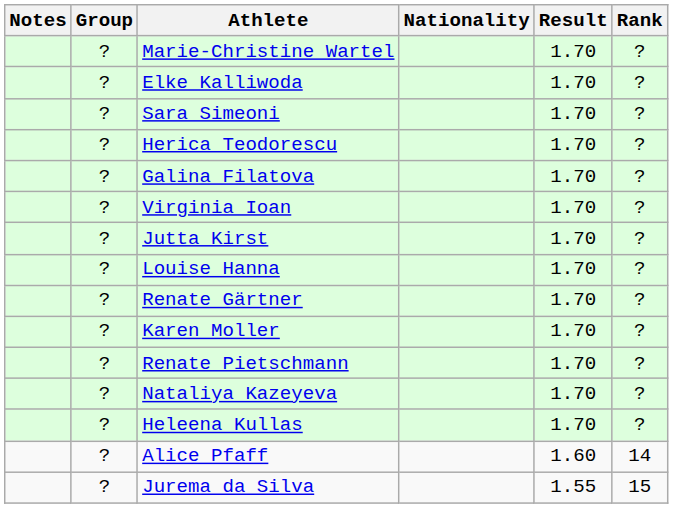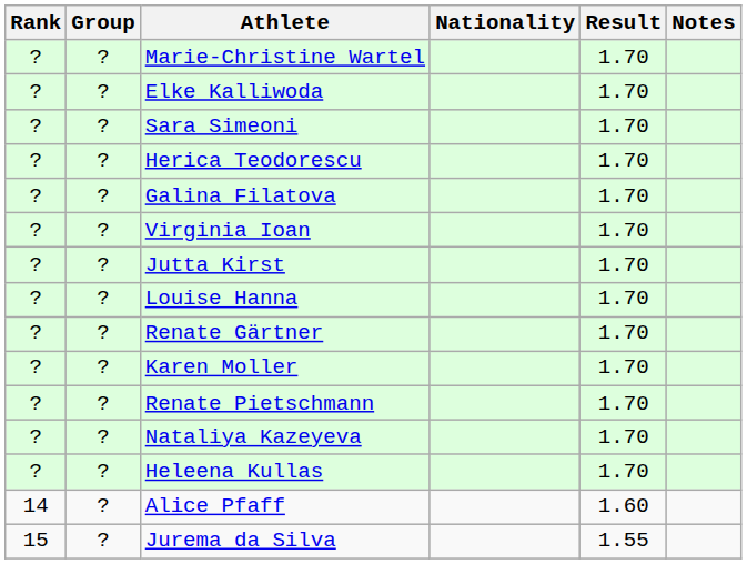columns swapped: Rank <-> Notes
